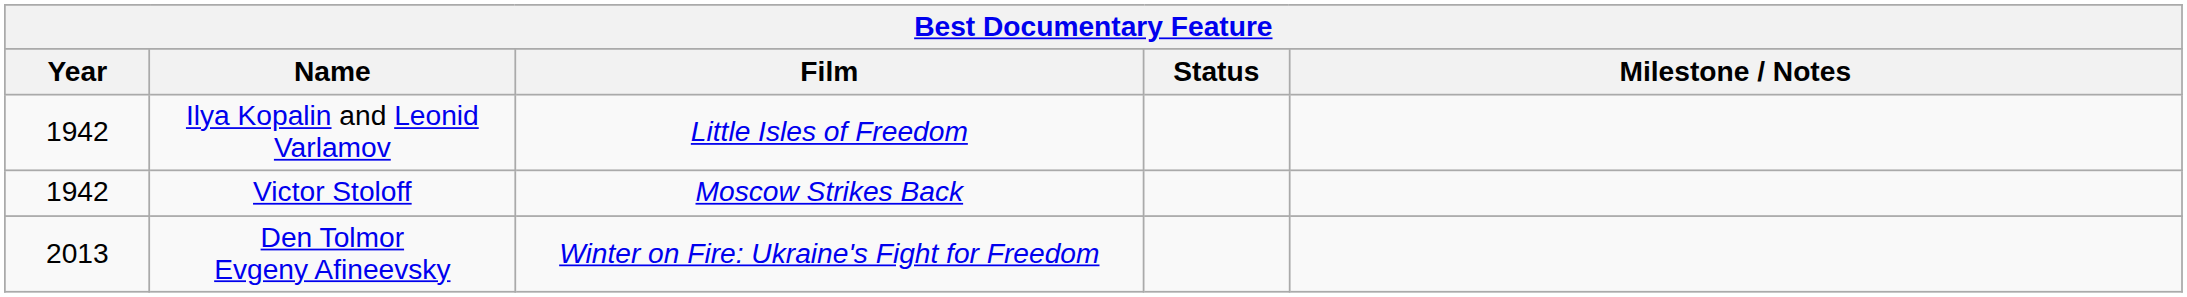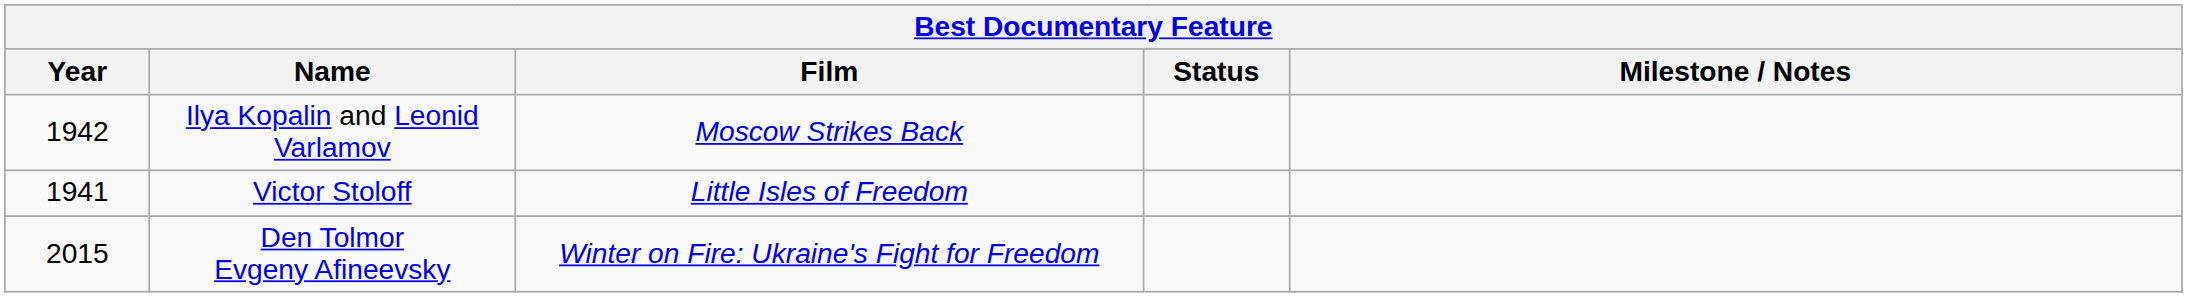Ilya Kopalin and Leonid Varlamov | Film: Little Isles of Freedom -> Moscow Strikes Back
Victor Stoloff | Year: 1942 -> 1941
Victor Stoloff | Film: Moscow Strikes Back -> Little Isles of Freedom
Den Tolmor Evgeny Afineevsky | Year: 2013 -> 2015
